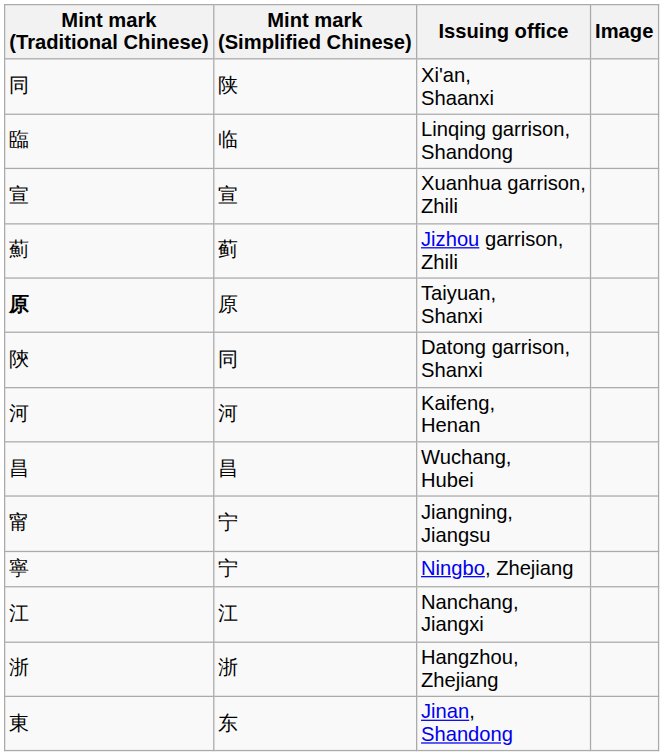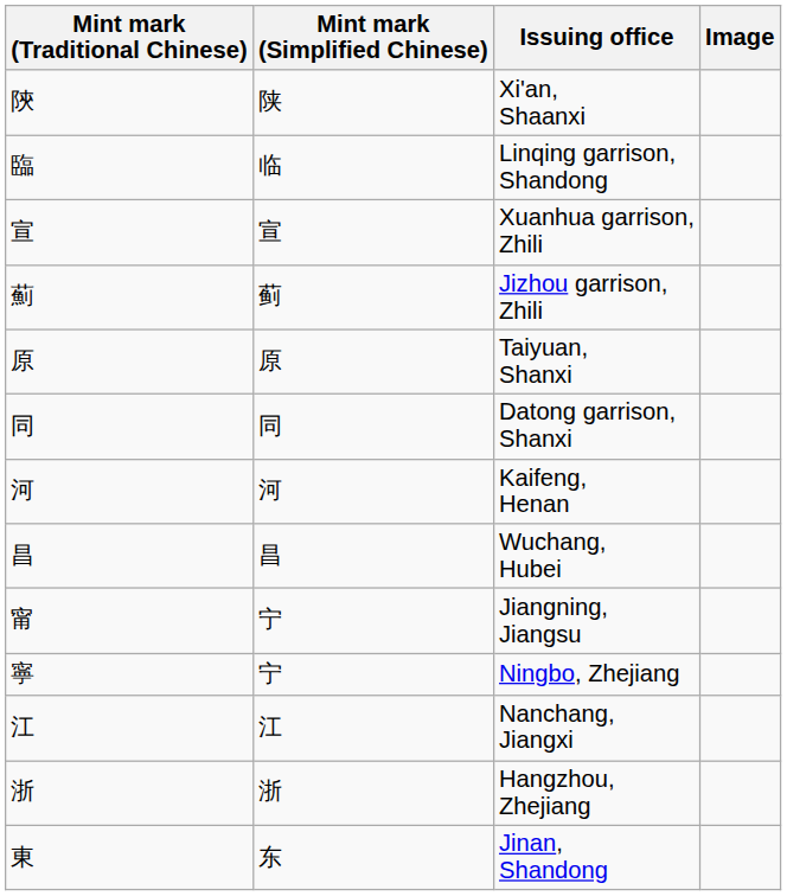Xi'an, Shaanxi | Mint mark (Traditional Chinese): 同 -> 陝
Taiyuan, Shanxi | Mint mark (Traditional Chinese): bold -> normal
Datong garrison, Shanxi | Mint mark (Traditional Chinese): 陝 -> 同
